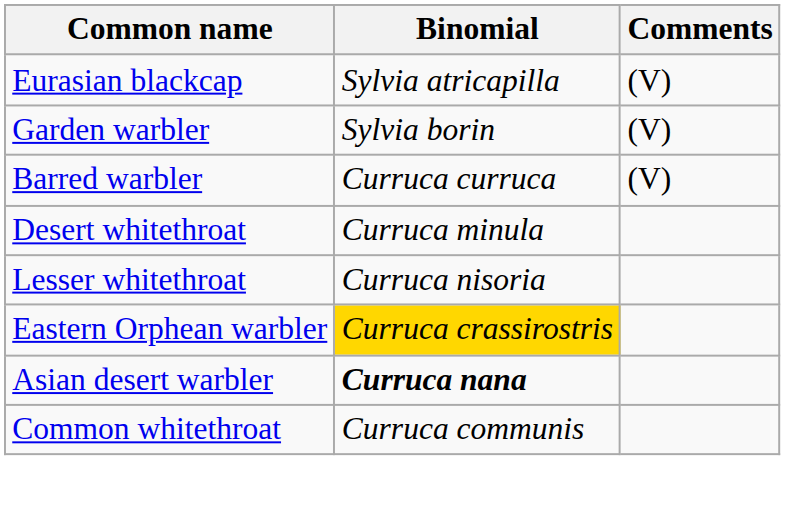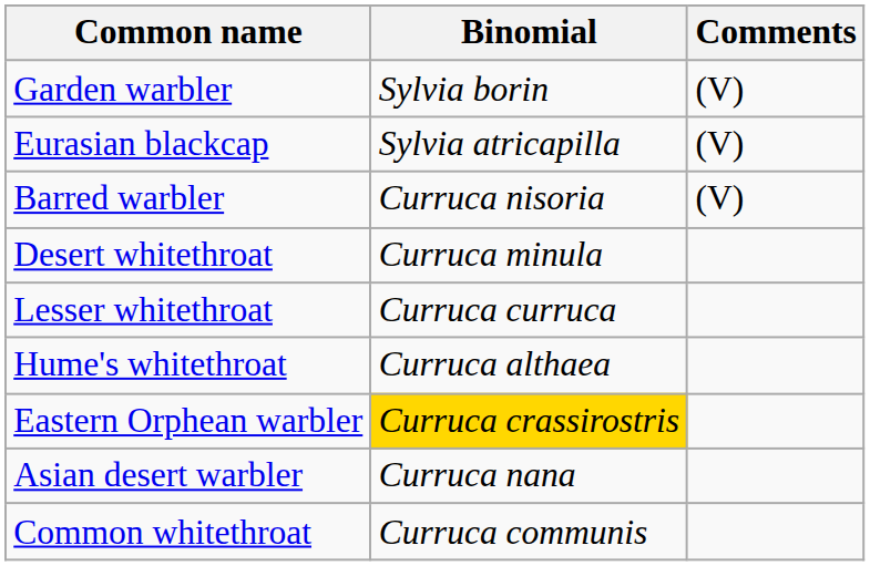rows swapped: Eurasian blackcap <-> Garden warbler
Barred warbler | Binomial: Curruca curruca -> Curruca nisoria
Lesser whitethroat | Binomial: Curruca nisoria -> Curruca curruca
+ row: Hume's whitethroat | Curruca althaea
Asian desert warbler | Binomial: bold -> normal
